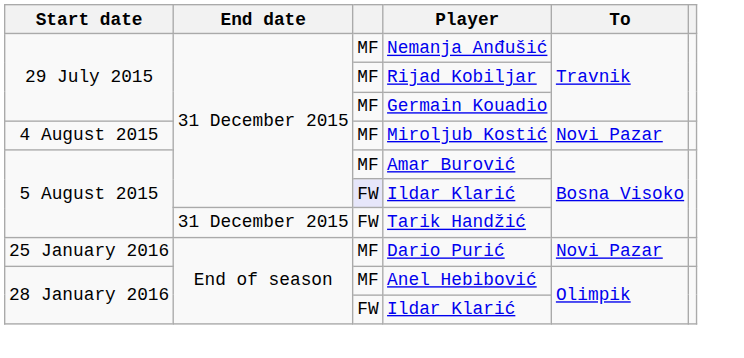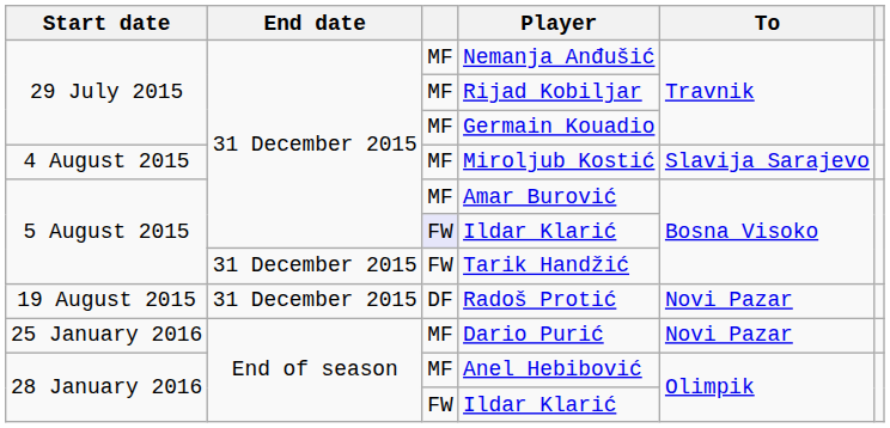Miroljub Kostić | To: Novi Pazar -> Slavija Sarajevo
+ row: 19 August 2015 | 31 December 2015 | DF | Radoš Protić | Novi Pazar
